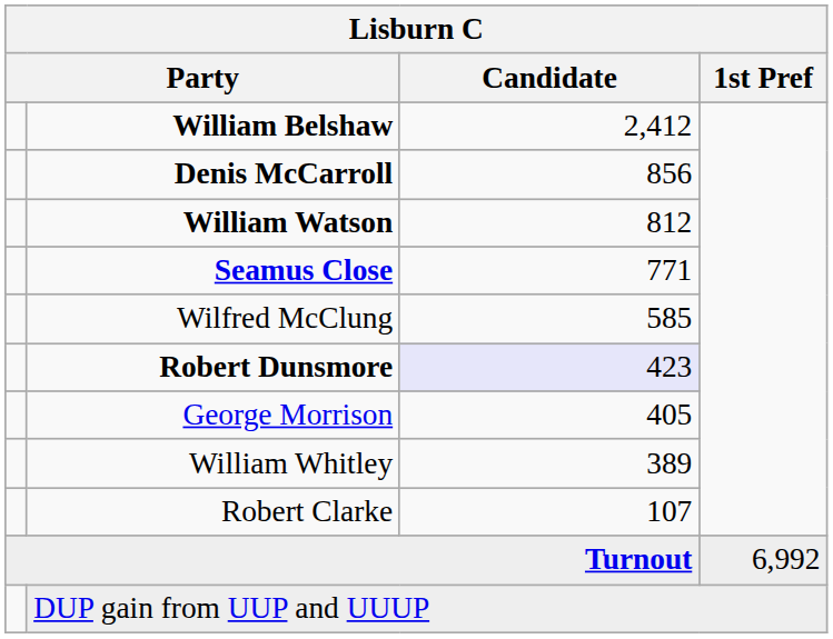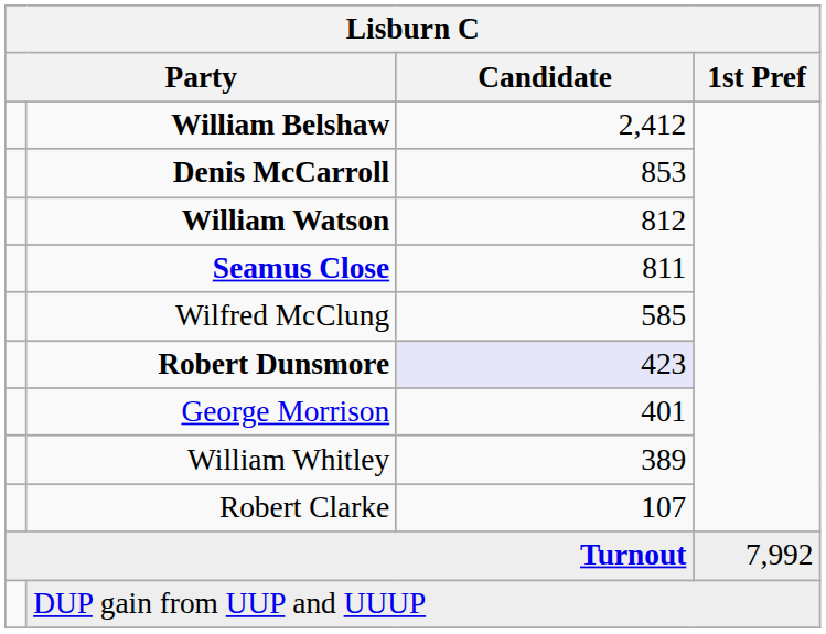Denis McCarroll | Candidate: 856 -> 853
Seamus Close | Candidate: 771 -> 811
George Morrison | Candidate: 405 -> 401
Turnout | 1st Pref: 6,992 -> 7,992
